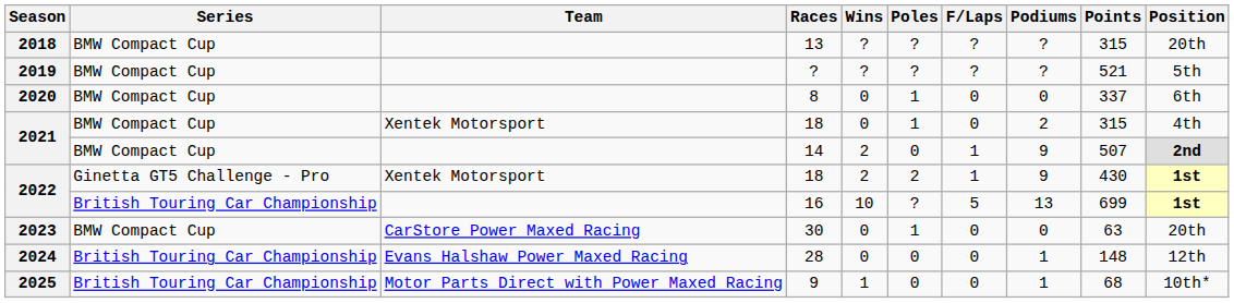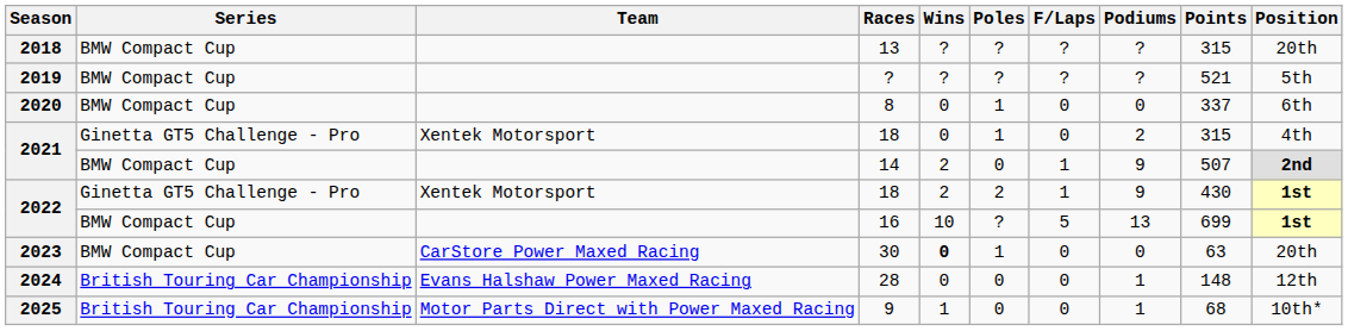2021 / 18 | Series: BMW Compact Cup -> Ginetta GT5 Challenge - Pro
16 | Series: British Touring Car Championship -> BMW Compact Cup
30 | Wins: normal -> bold
